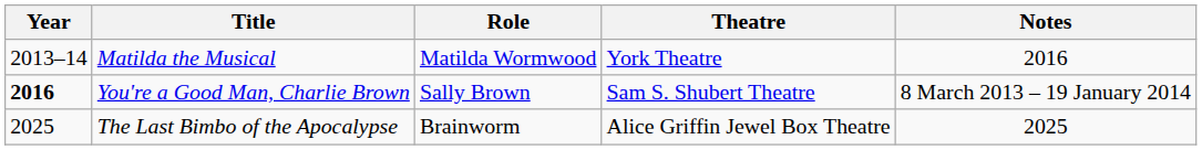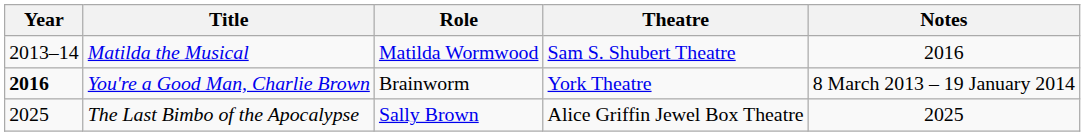Matilda the Musical | Theatre: York Theatre -> Sam S. Shubert Theatre
You're a Good Man, Charlie Brown | Role: Sally Brown -> Brainworm
You're a Good Man, Charlie Brown | Theatre: Sam S. Shubert Theatre -> York Theatre
The Last Bimbo of the Apocalypse | Role: Brainworm -> Sally Brown
